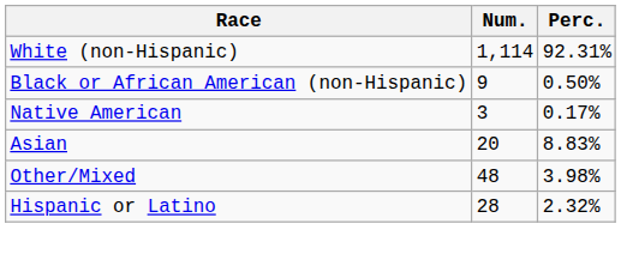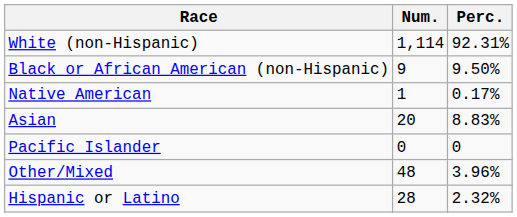Black or African American (non-Hispanic) | Perc.: 0.50% -> 9.50%
Native American | Num.: 3 -> 1
+ row: Pacific Islander | 0 | 0
Other/Mixed | Perc.: 3.98% -> 3.96%
